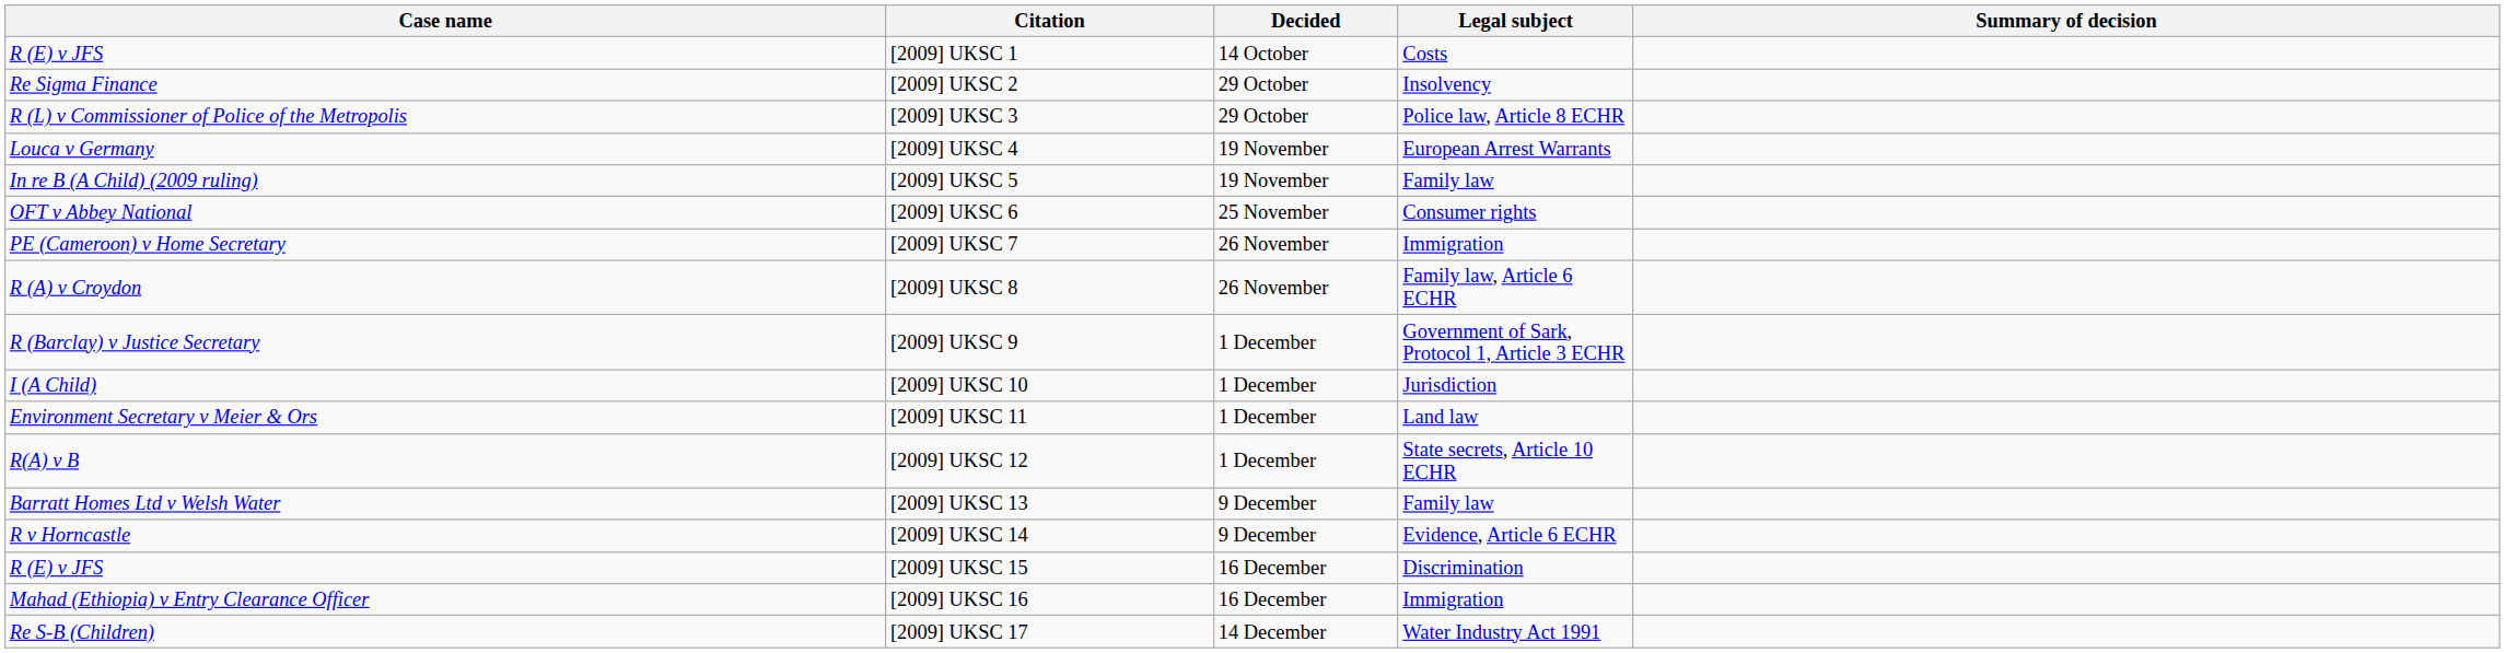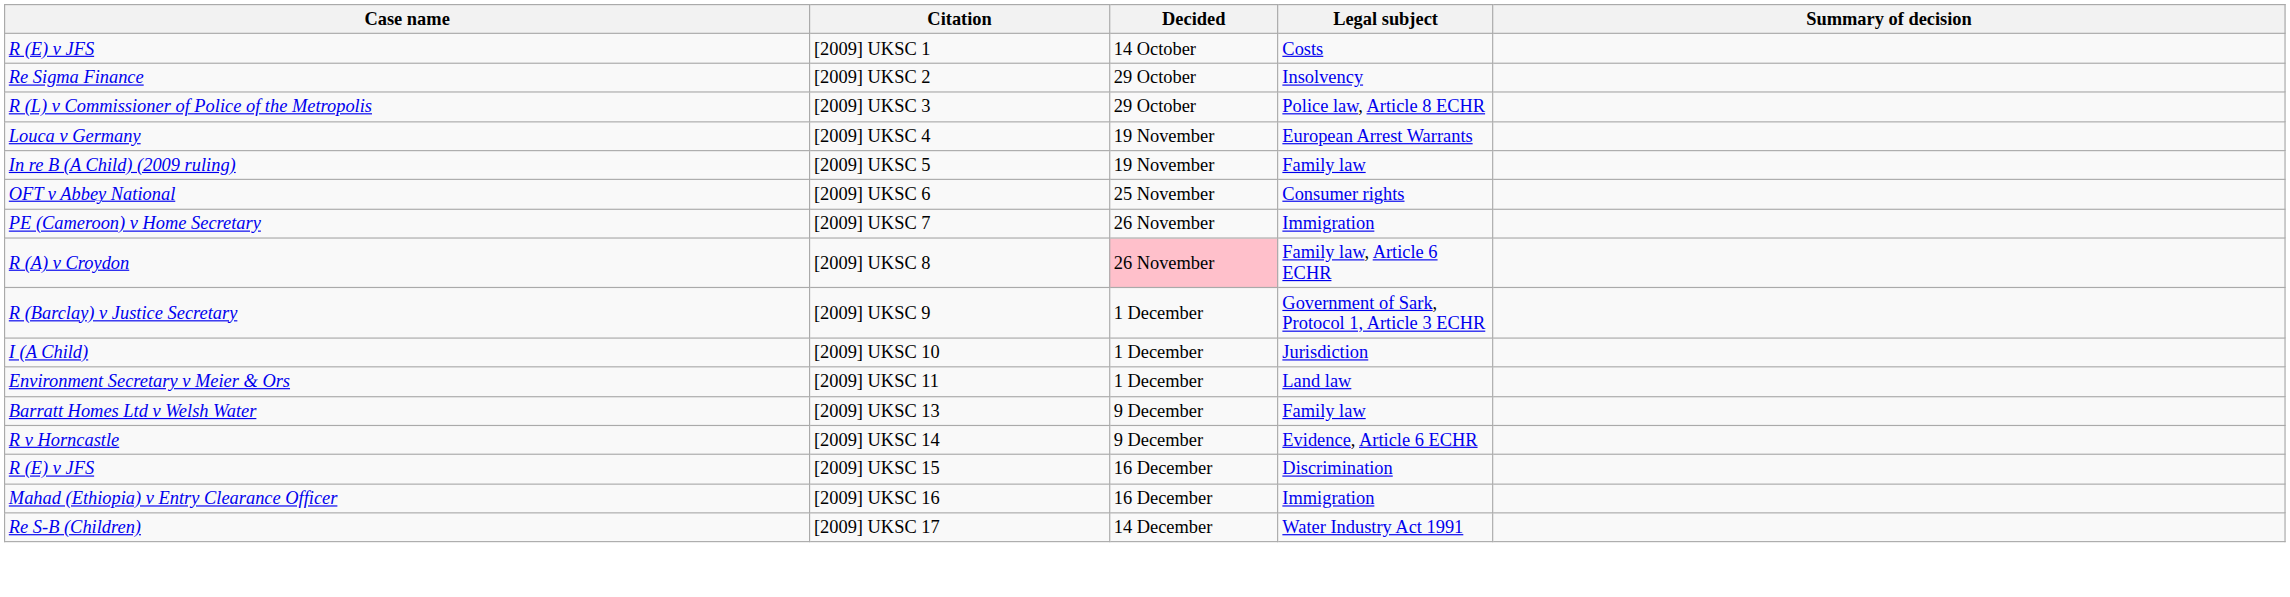[2009] UKSC 8 | Decided: no background -> pink background
- row: R(A) v B | [2009] UKSC 12 | 1 December | State secrets, Article 10 ECHR
